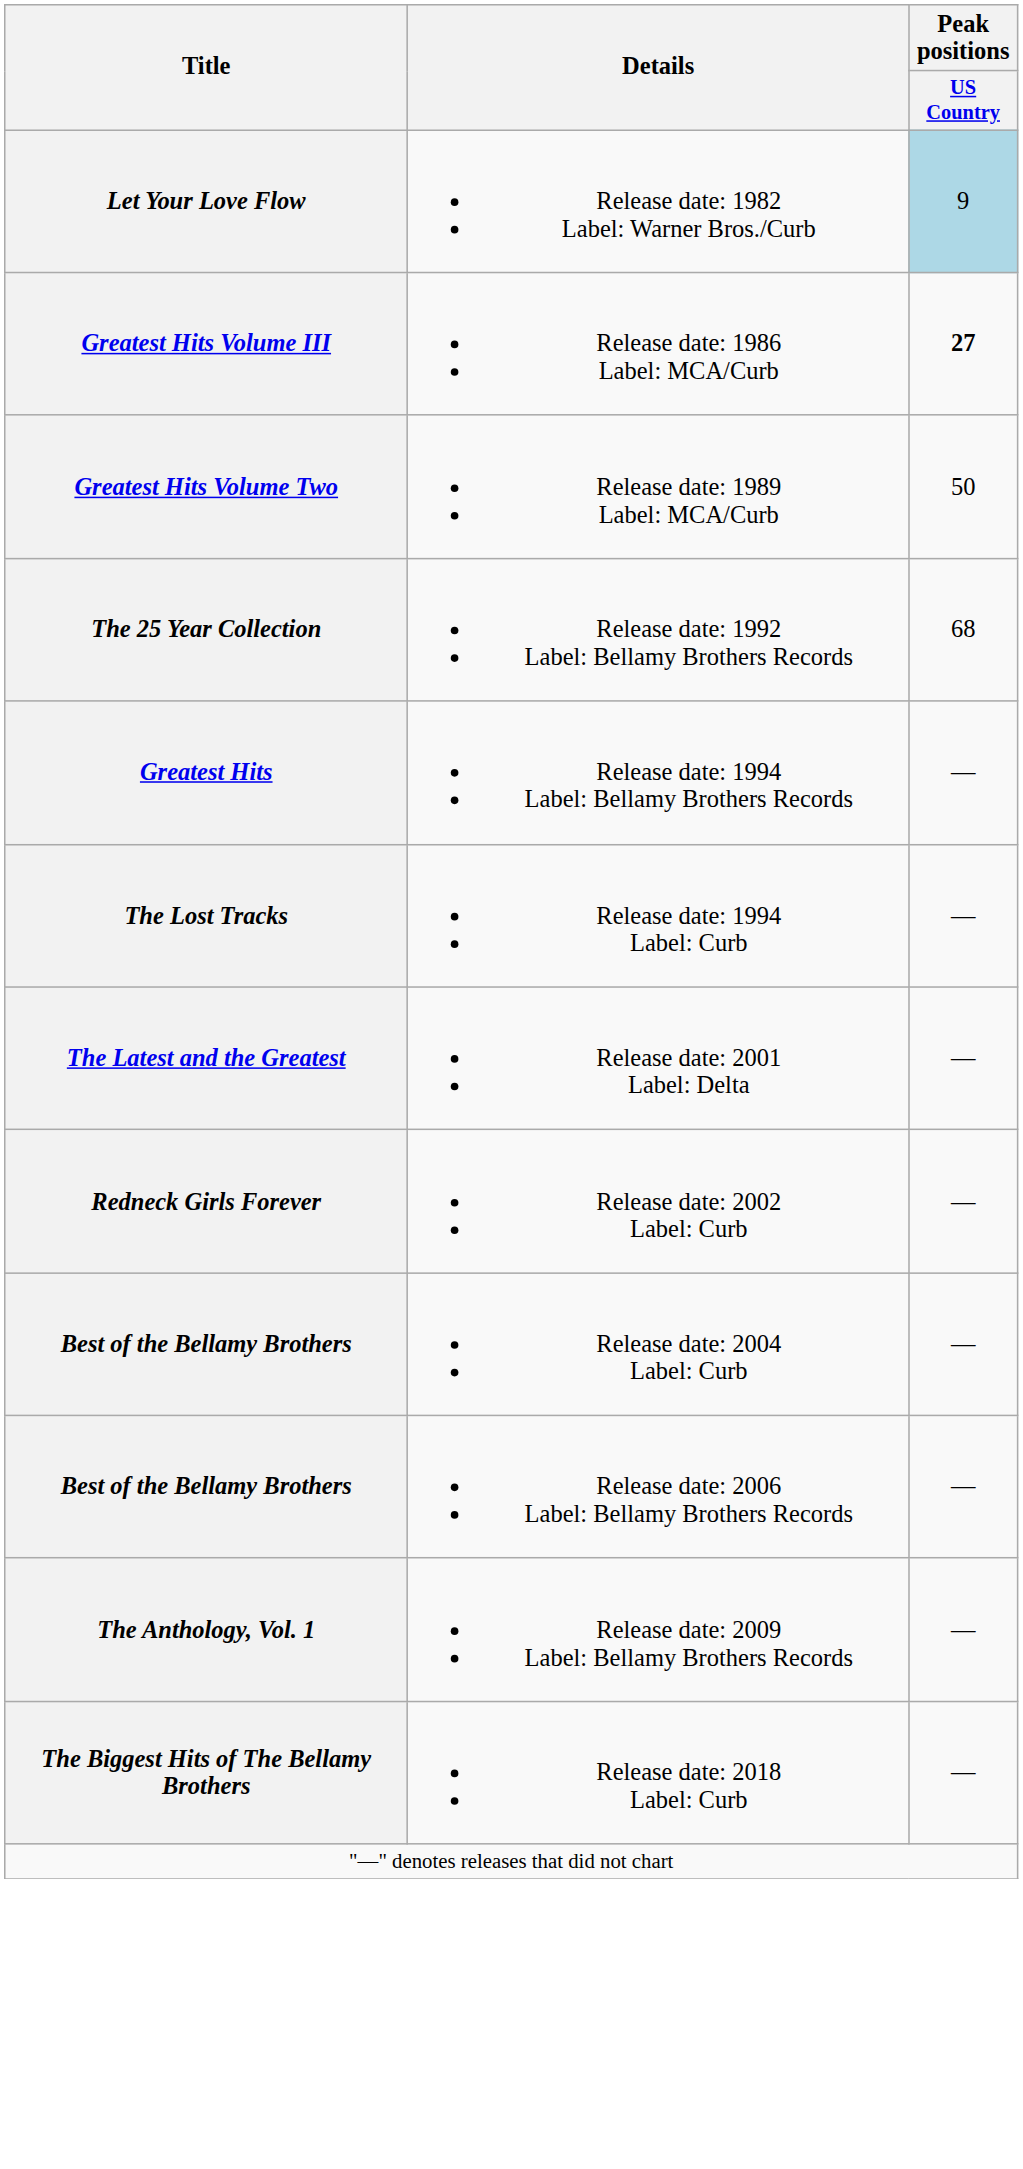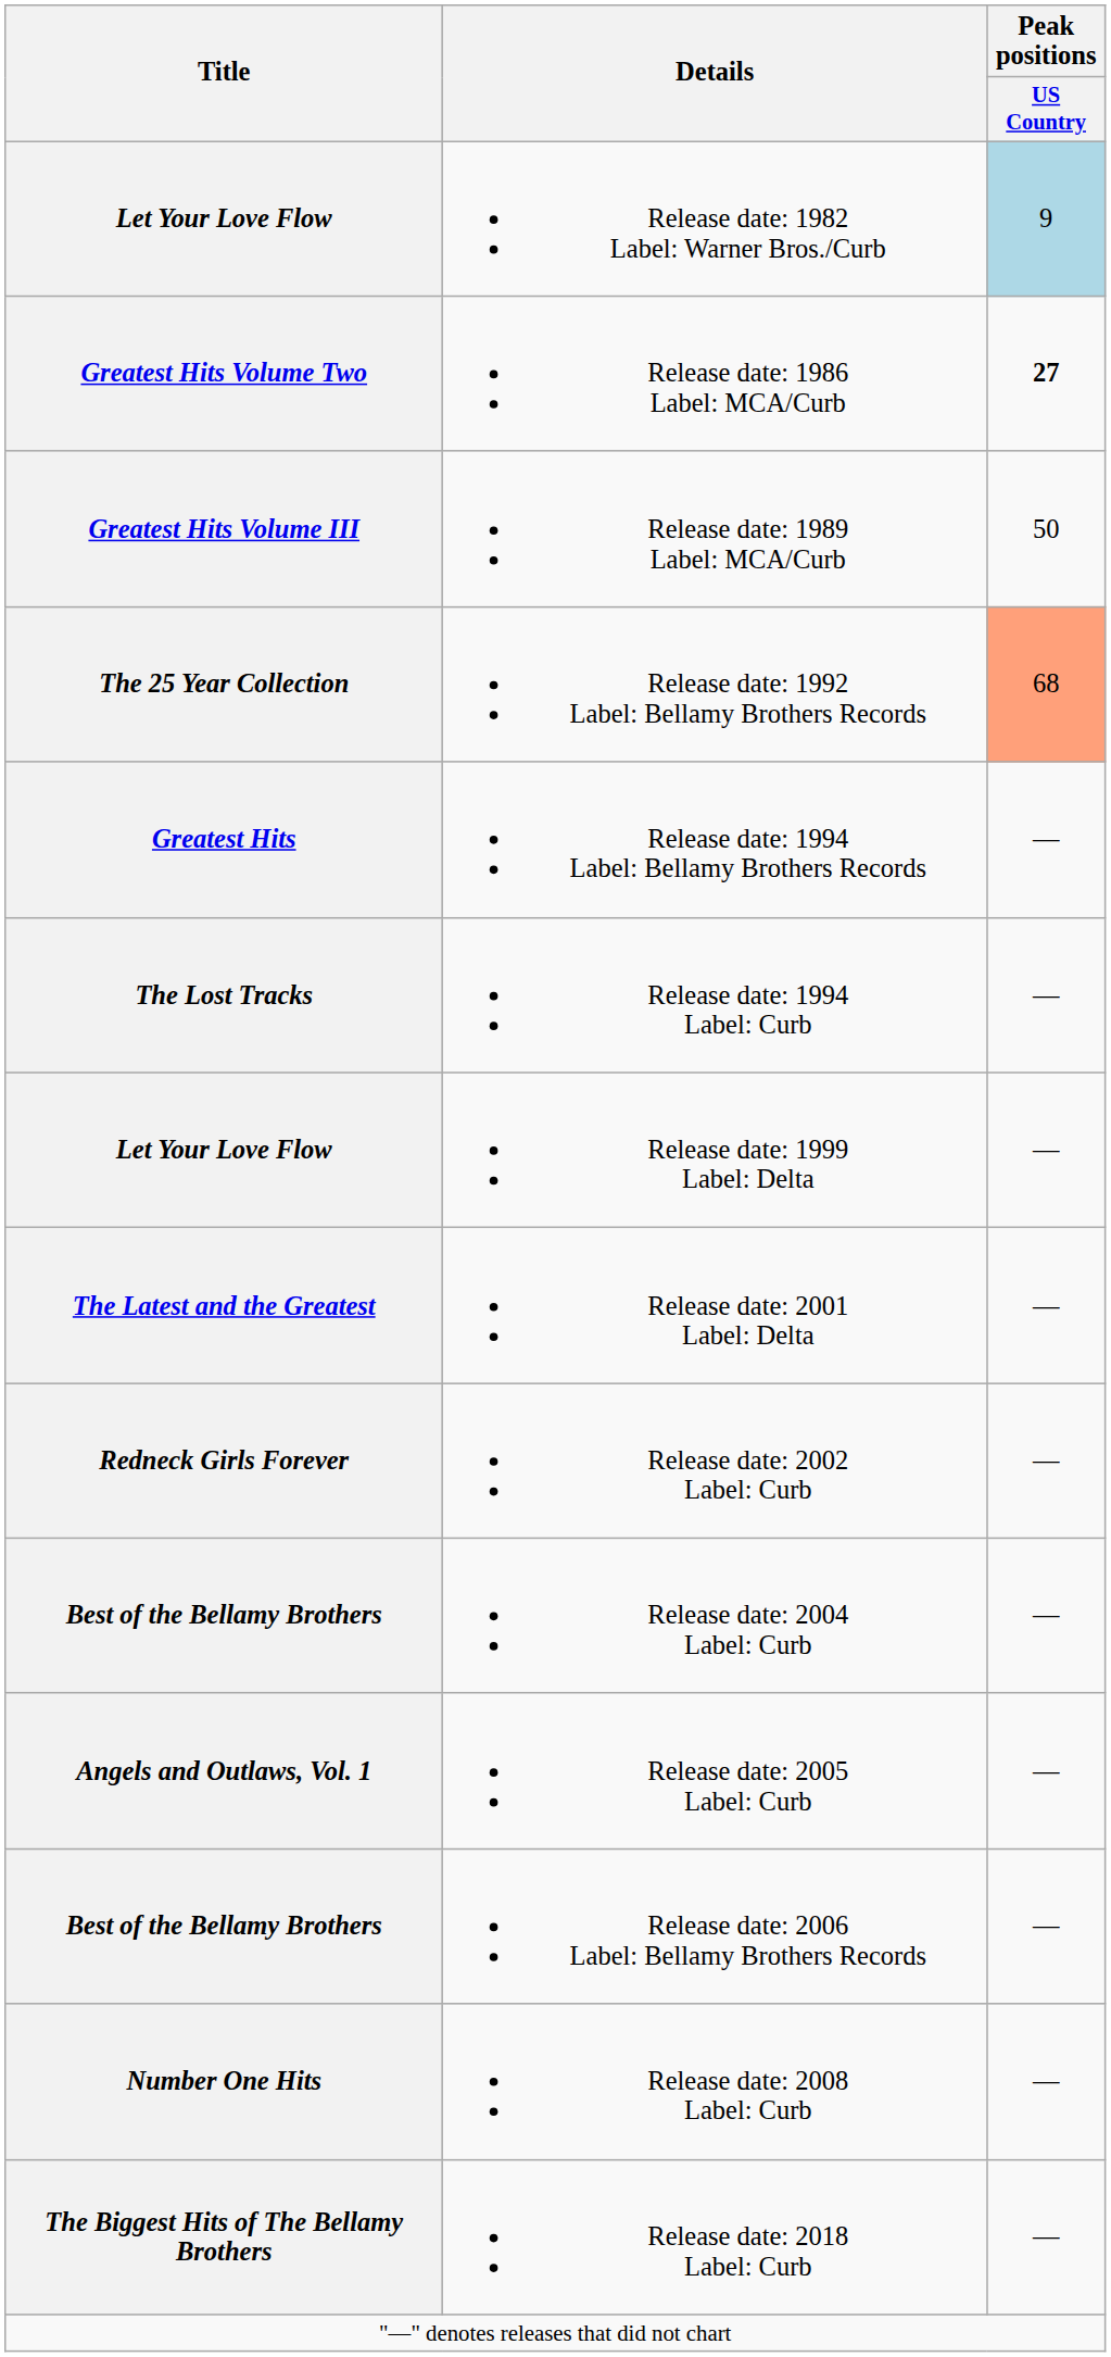Release date: 1986 Label: MCA/Curb | Title: Greatest Hits Volume III -> Greatest Hits Volume Two
Release date: 1989 Label: MCA/Curb | Title: Greatest Hits Volume Two -> Greatest Hits Volume III
Release date: 1992 Label: Bellamy Brothers Records | Peak positions / US Country: no background -> lightsalmon background
+ row: Let Your Love Flow | Release date: 1999 Label: Delta | —
+ row: Angels and Outlaws, Vol. 1 | Release date: 2005 Label: Curb | —
+ row: Number One Hits | Release date: 2008 Label: Curb | —
- row: The Anthology, Vol. 1 | Release date: 2009 Label: Bellamy Brothers Records | —
